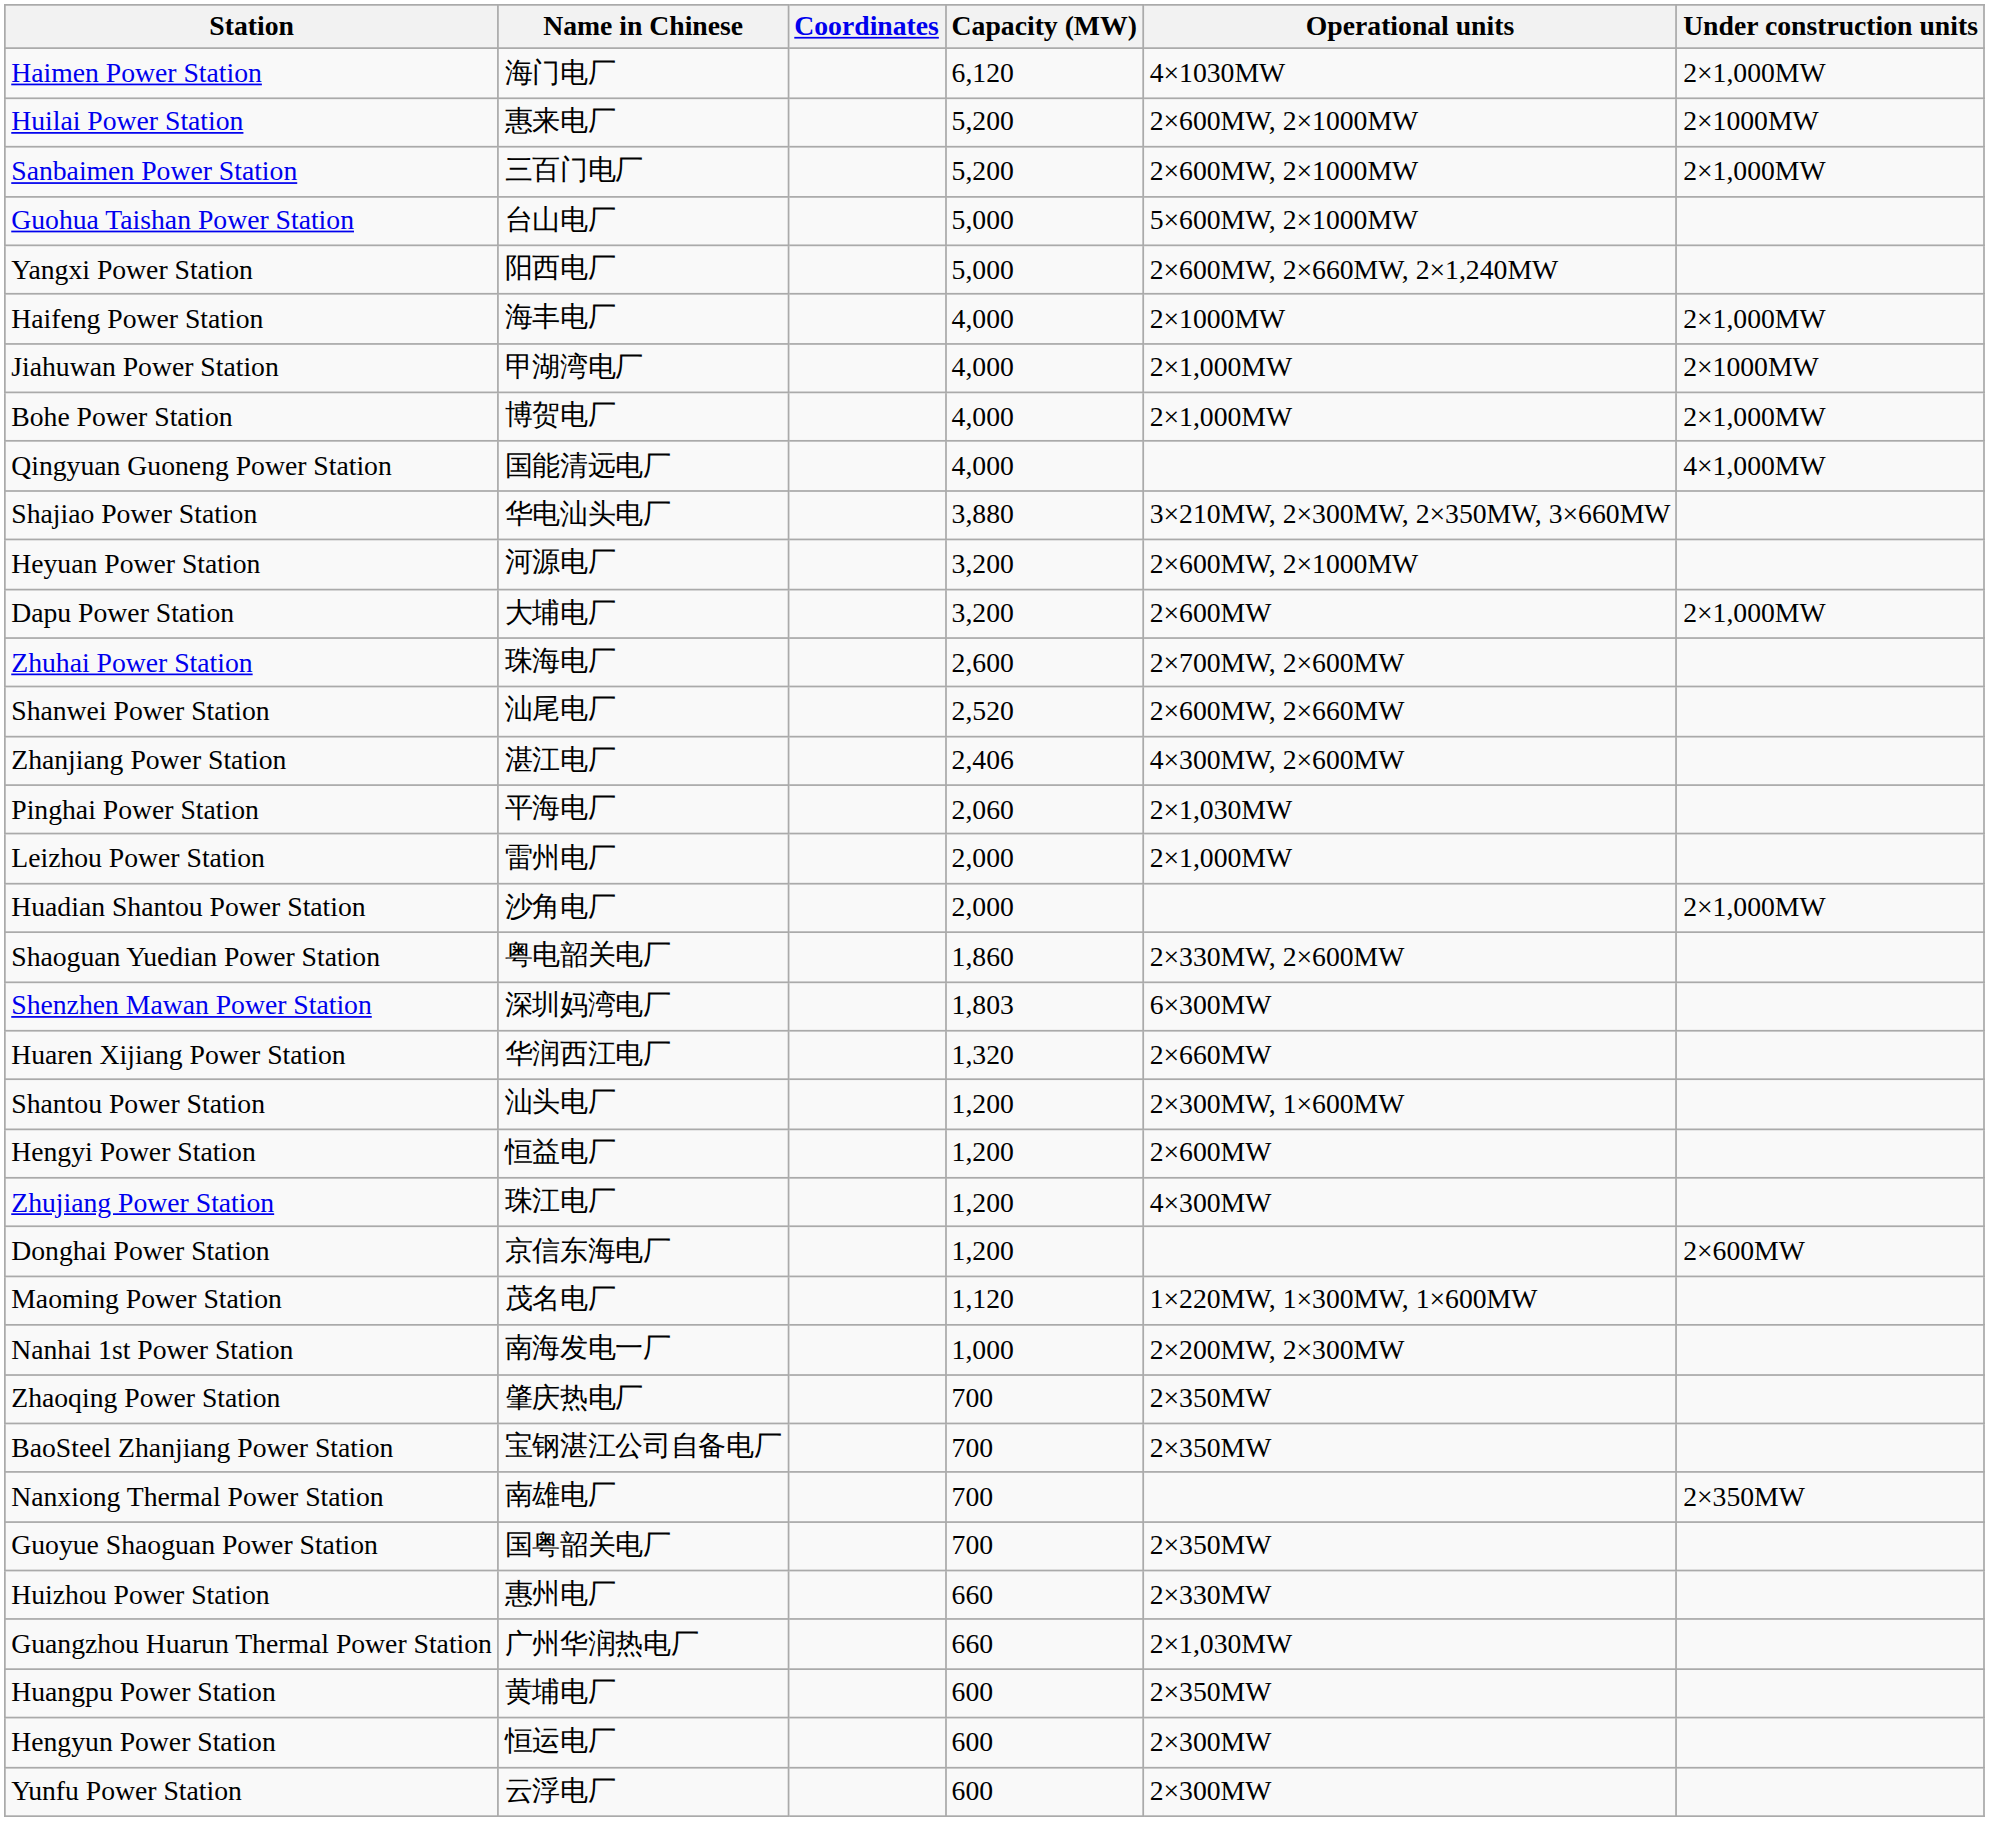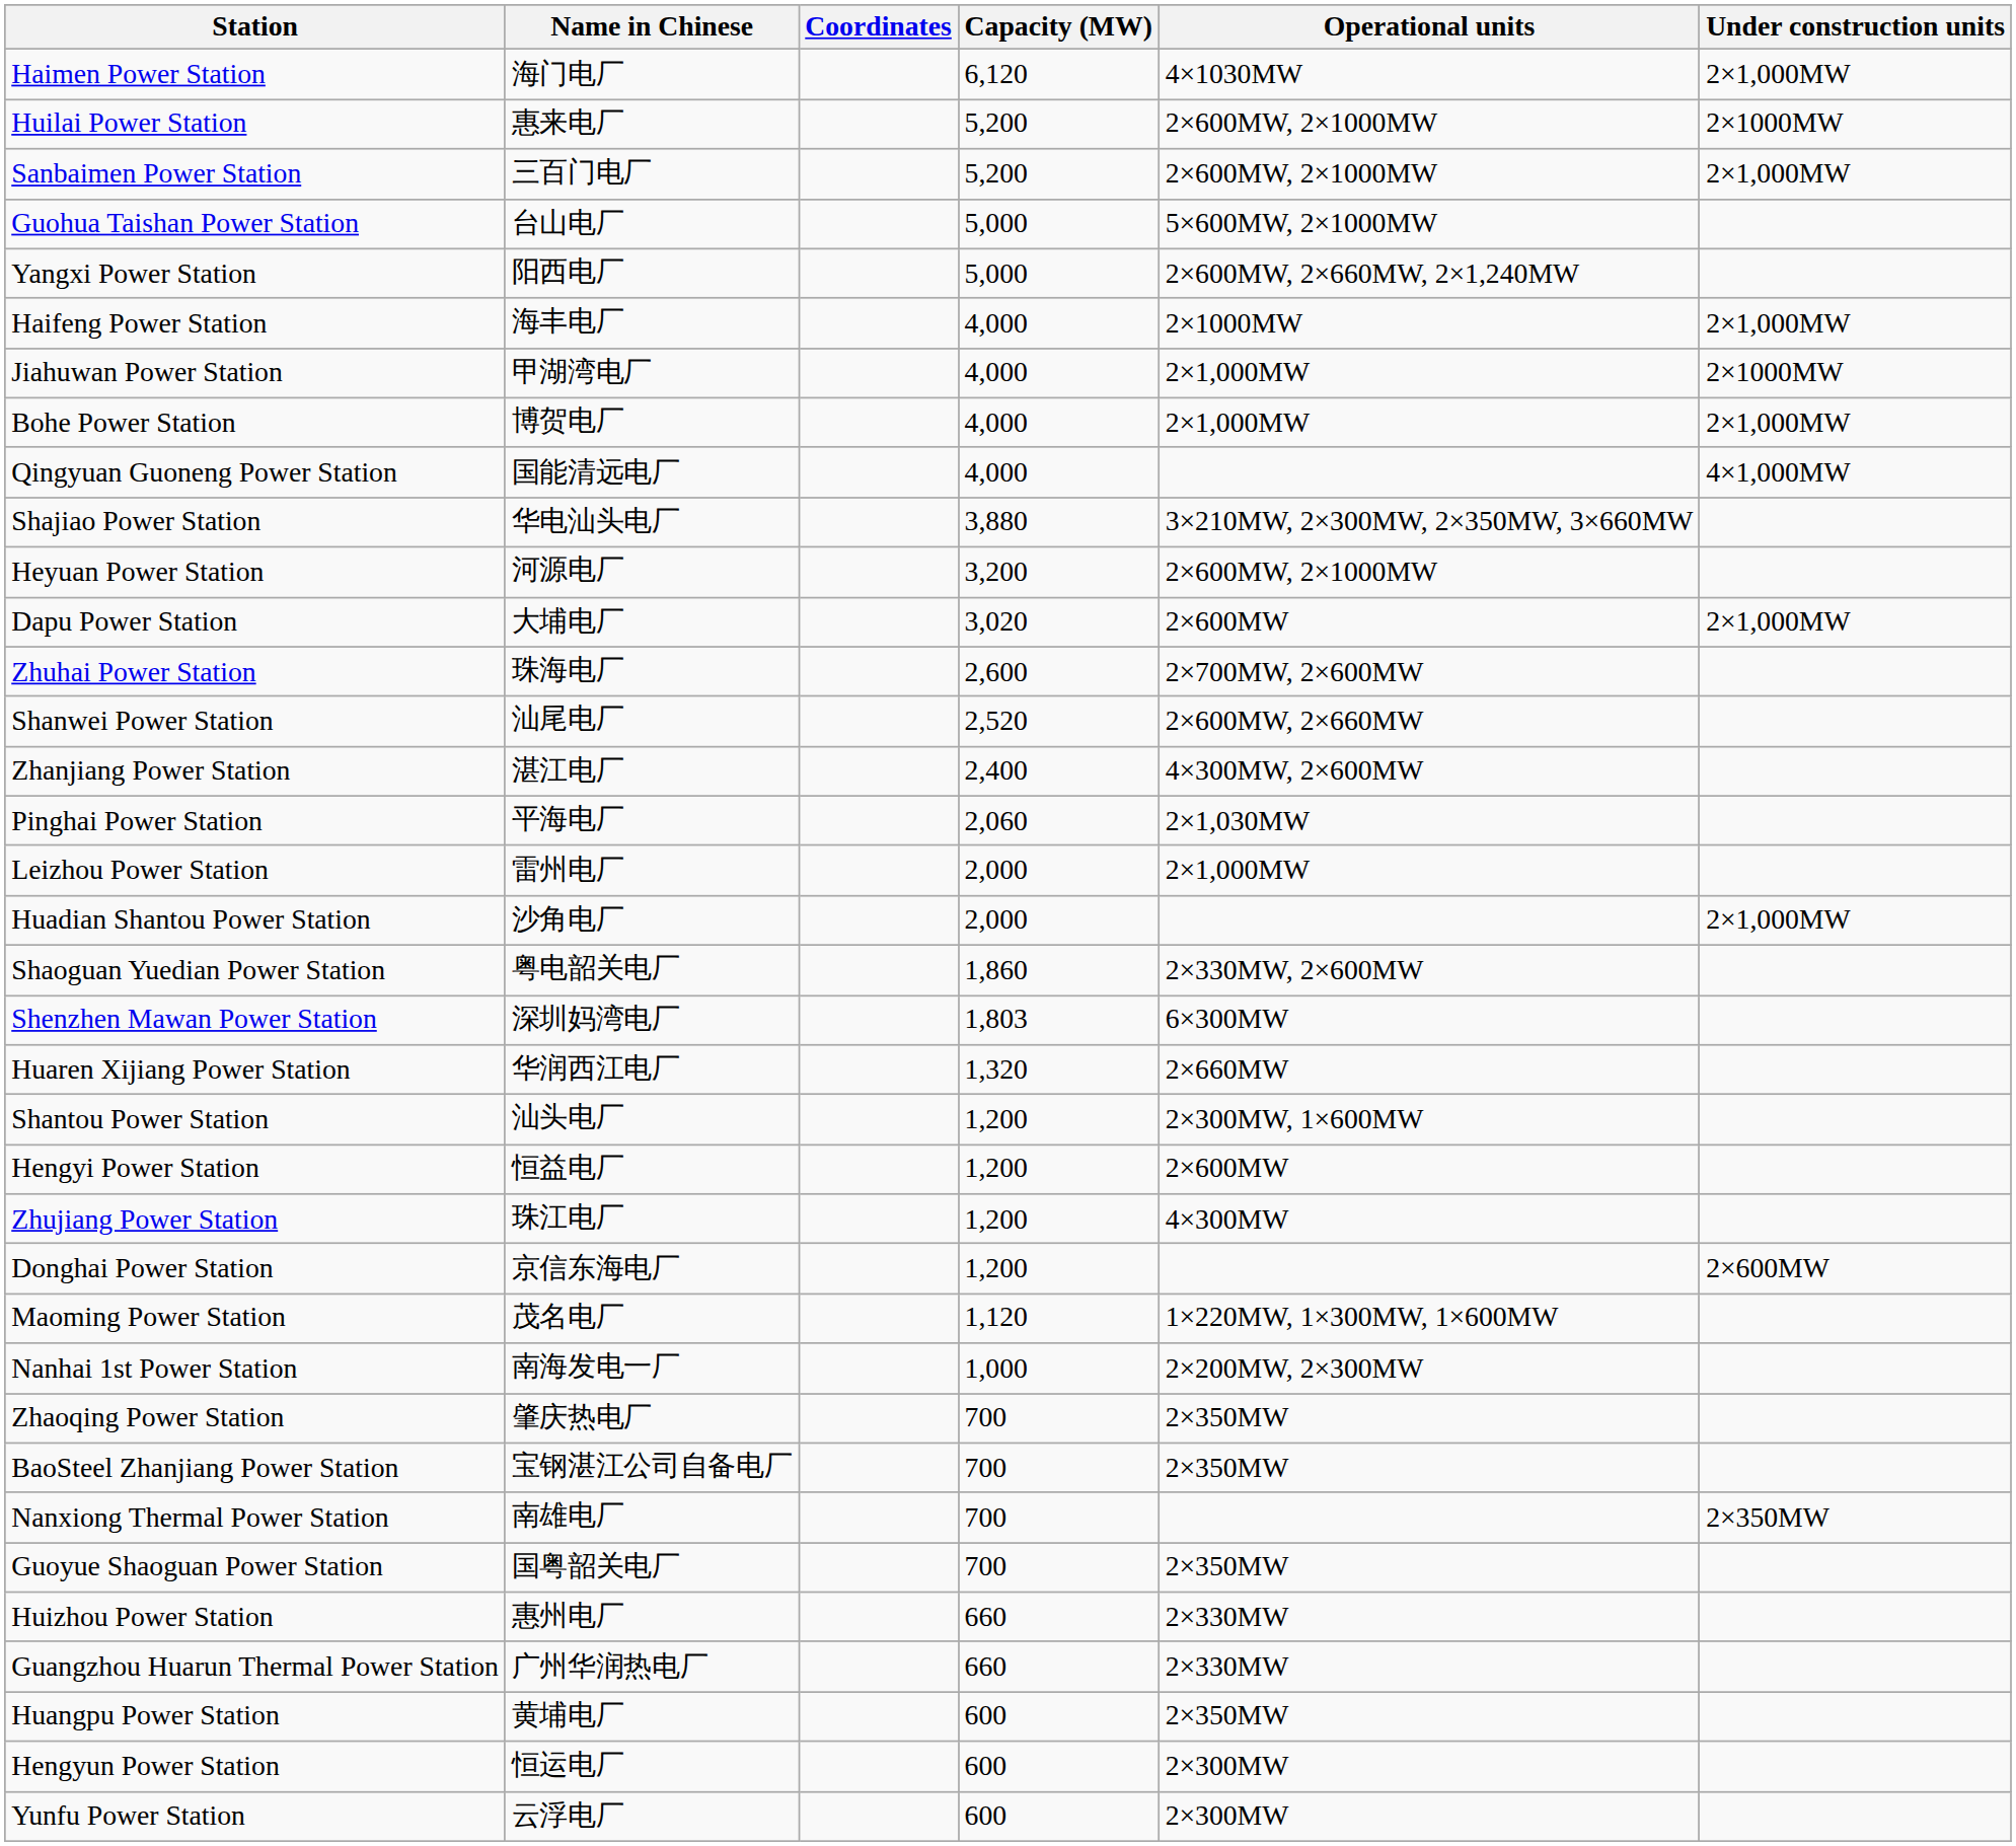Dapu Power Station | Capacity (MW): 3,200 -> 3,020
Zhanjiang Power Station | Capacity (MW): 2,406 -> 2,400
Guangzhou Huarun Thermal Power Station | Operational units: 2×1,030MW -> 2×330MW
